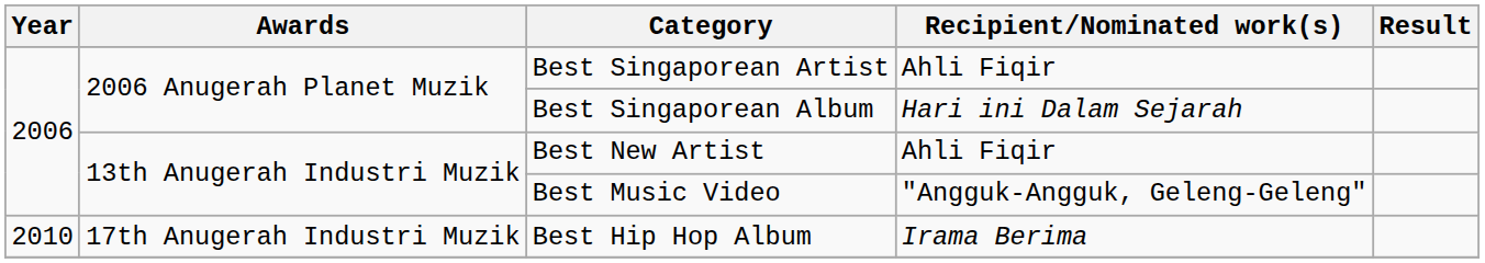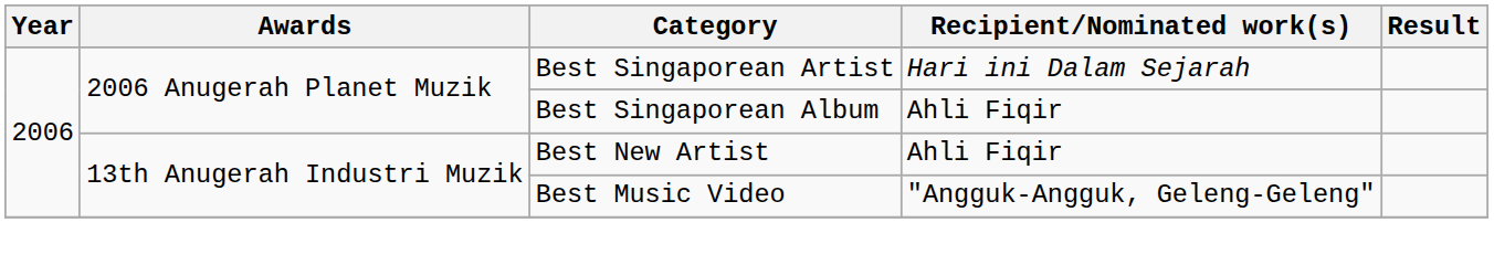Best Singaporean Artist | Recipient/Nominated work(s): Ahli Fiqir -> Hari ini Dalam Sejarah
Best Singaporean Album | Recipient/Nominated work(s): Hari ini Dalam Sejarah -> Ahli Fiqir
- row: 2010 | 17th Anugerah Industri Muzik | Best Hip Hop Album | Irama Berima
